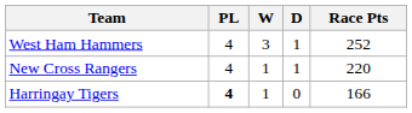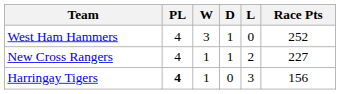+ column: L | 0 | 2 | 3
New Cross Rangers | Race Pts: 220 -> 227
Harringay Tigers | Race Pts: 166 -> 156
